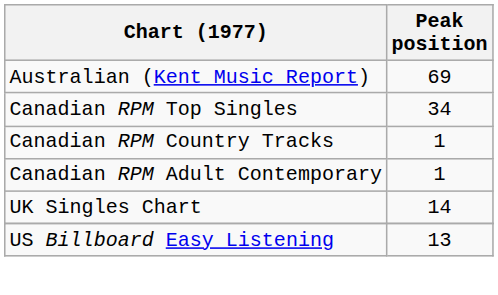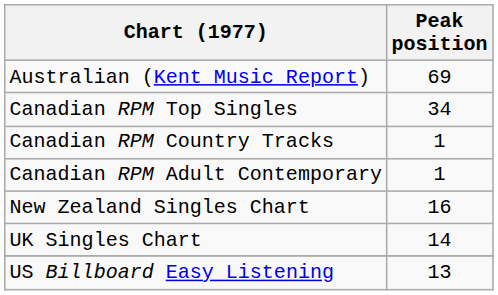+ row: New Zealand Singles Chart | 16
